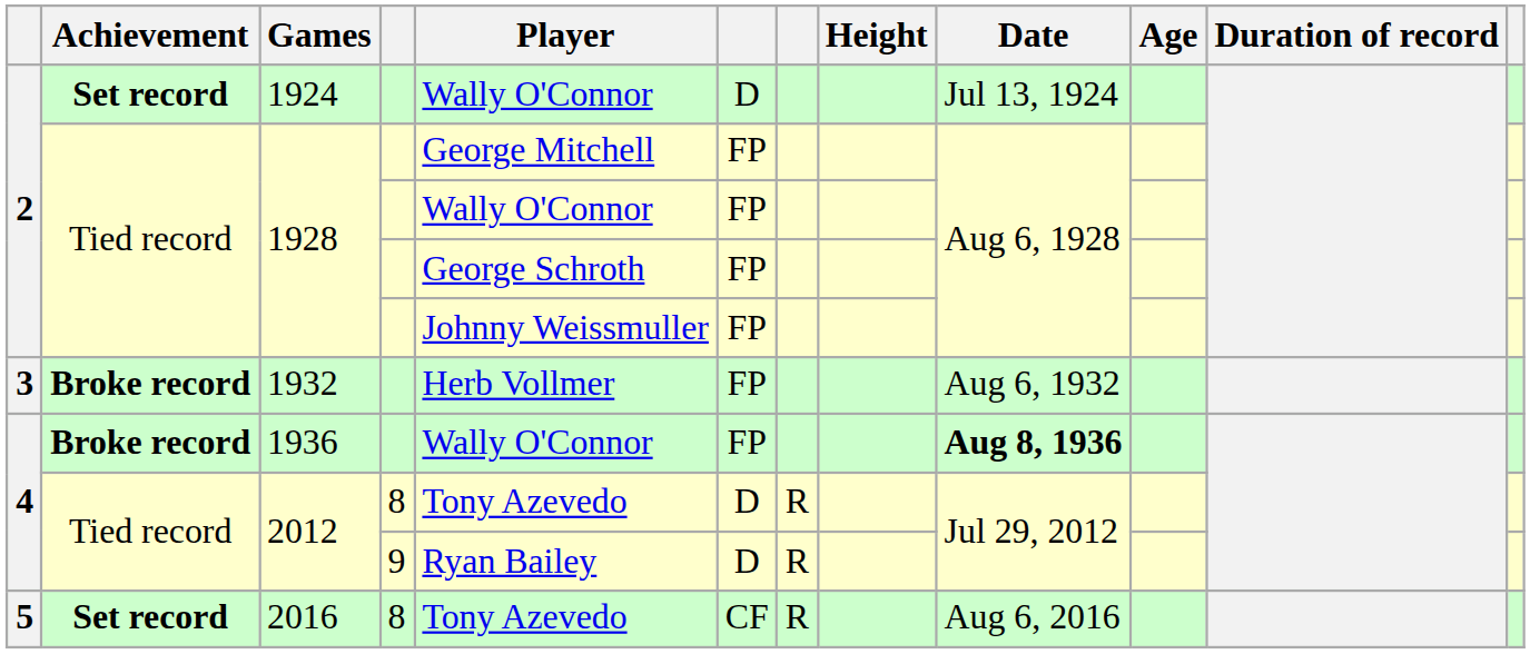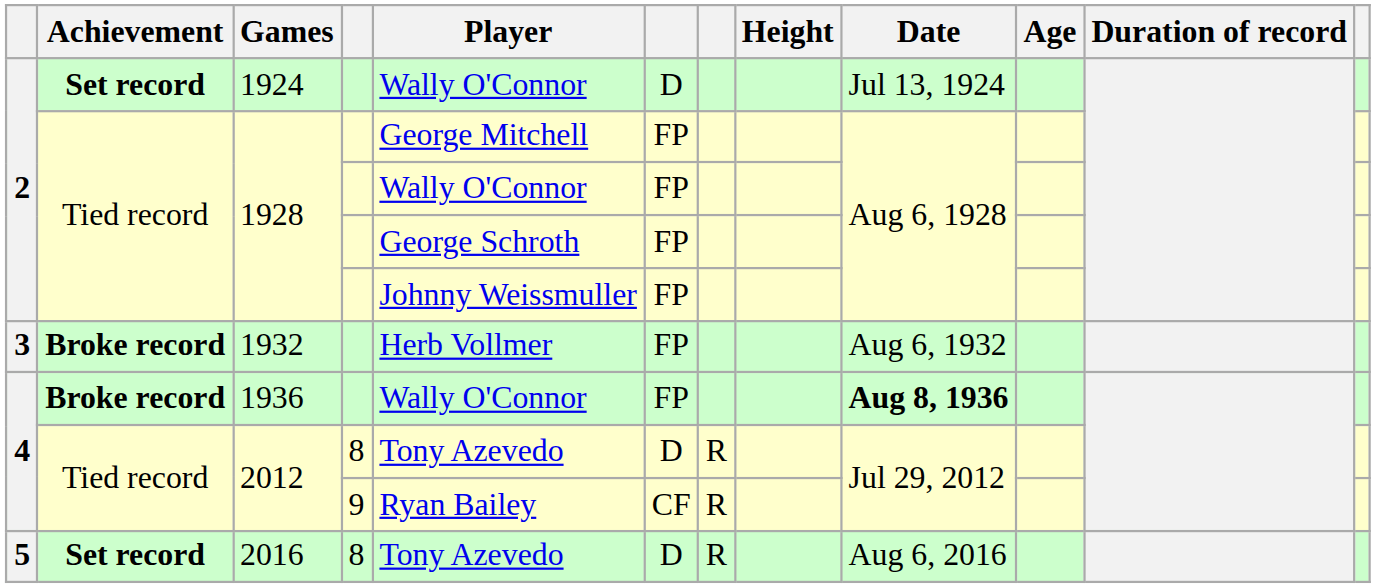2012 / 9 | column 6: D -> CF
2016 | column 6: CF -> D
